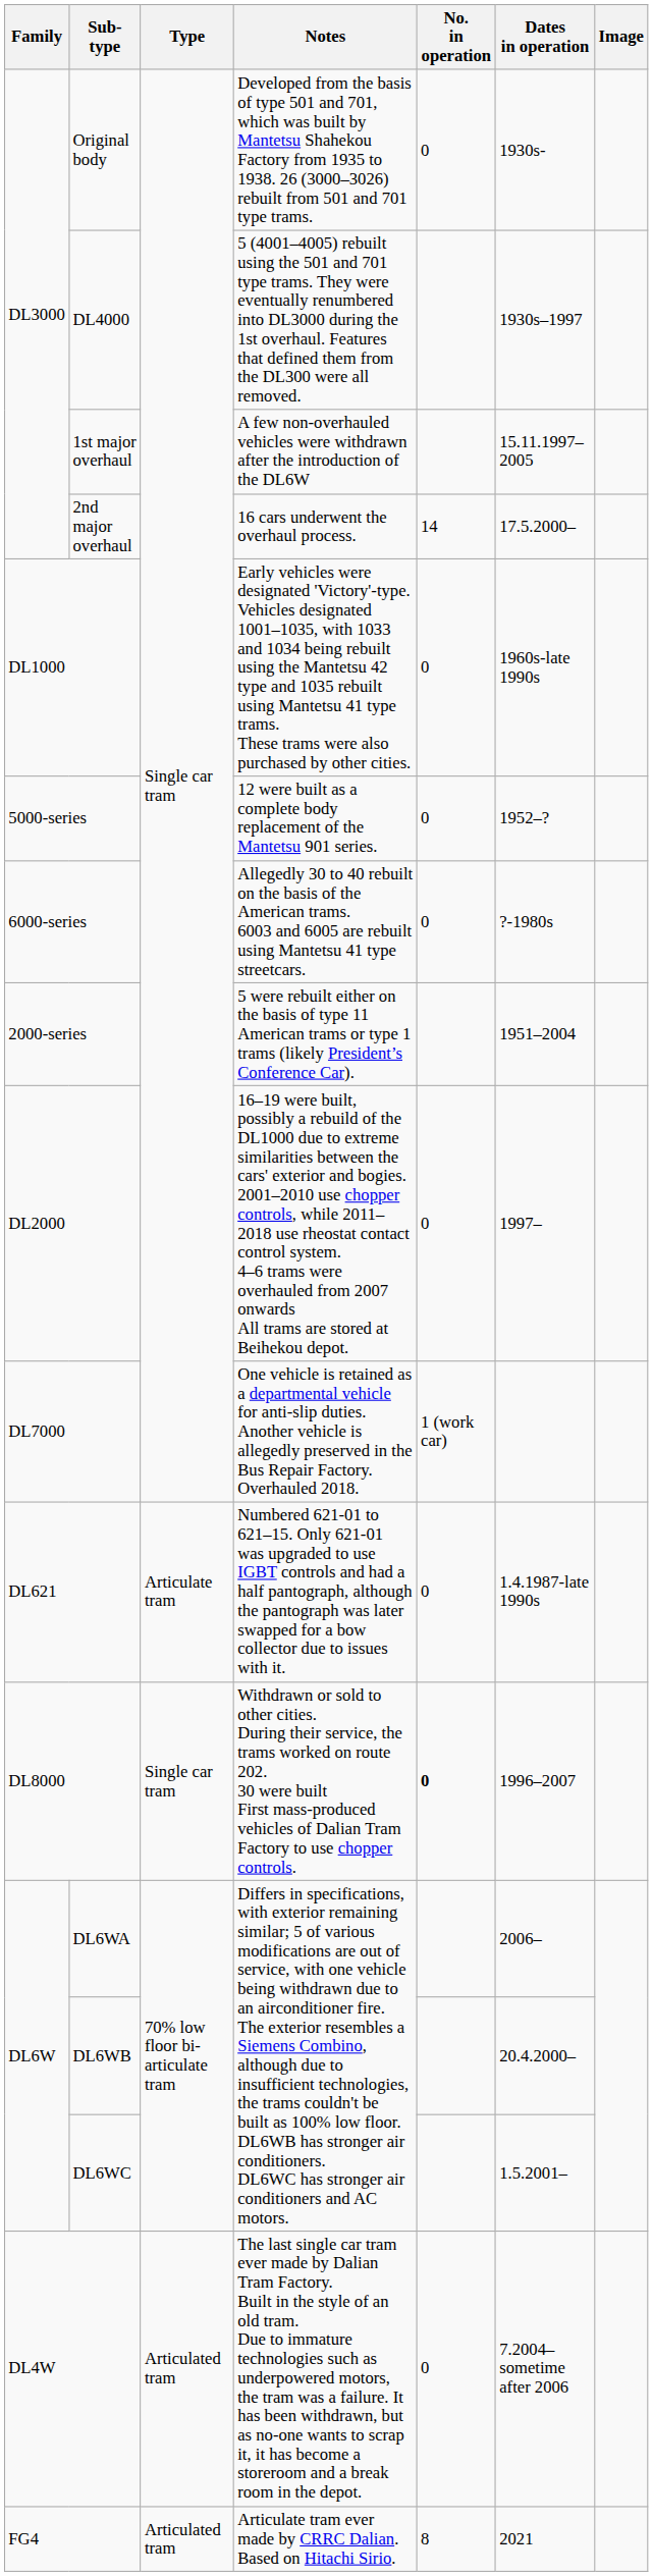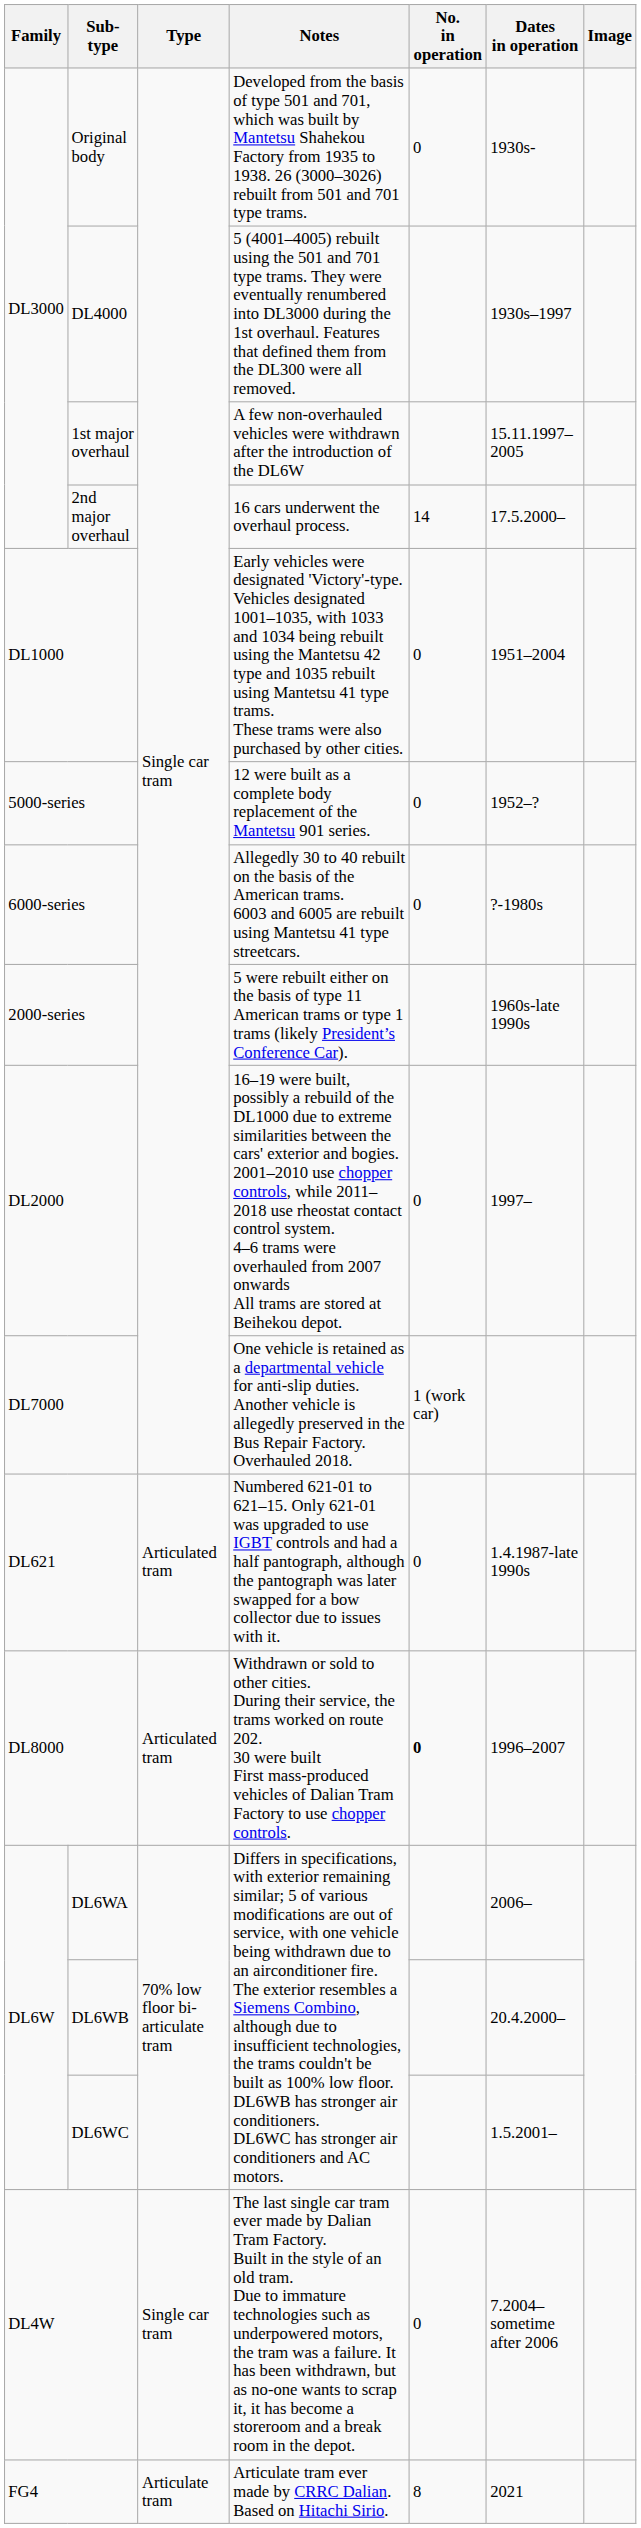DL1000 | Dates in operation: 1960s-late 1990s -> 1951–2004
2000-series | Dates in operation: 1951–2004 -> 1960s-late 1990s
DL621 | Type: Articulate tram -> Articulated tram
DL8000 | Type: Single car tram -> Articulated tram
DL4W | Type: Articulated tram -> Single car tram
FG4 | Type: Articulated tram -> Articulate tram
